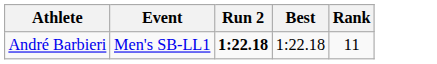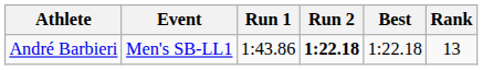+ column: Run 1 | 1:43.86
André Barbieri | Rank: 11 -> 13
